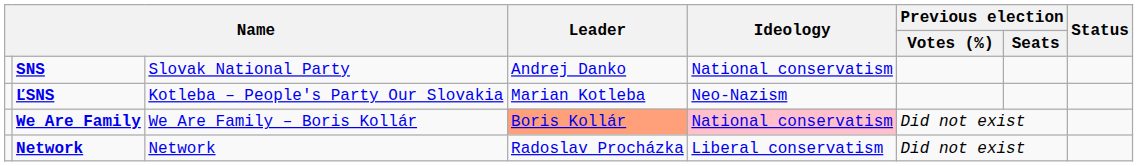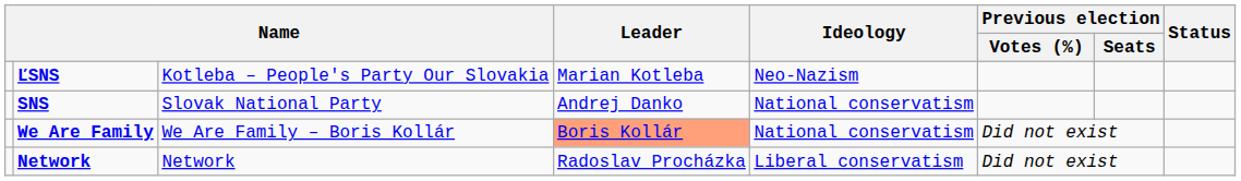rows swapped: SNS <-> ĽSNS
We Are Family | Ideology: pink background -> no background
